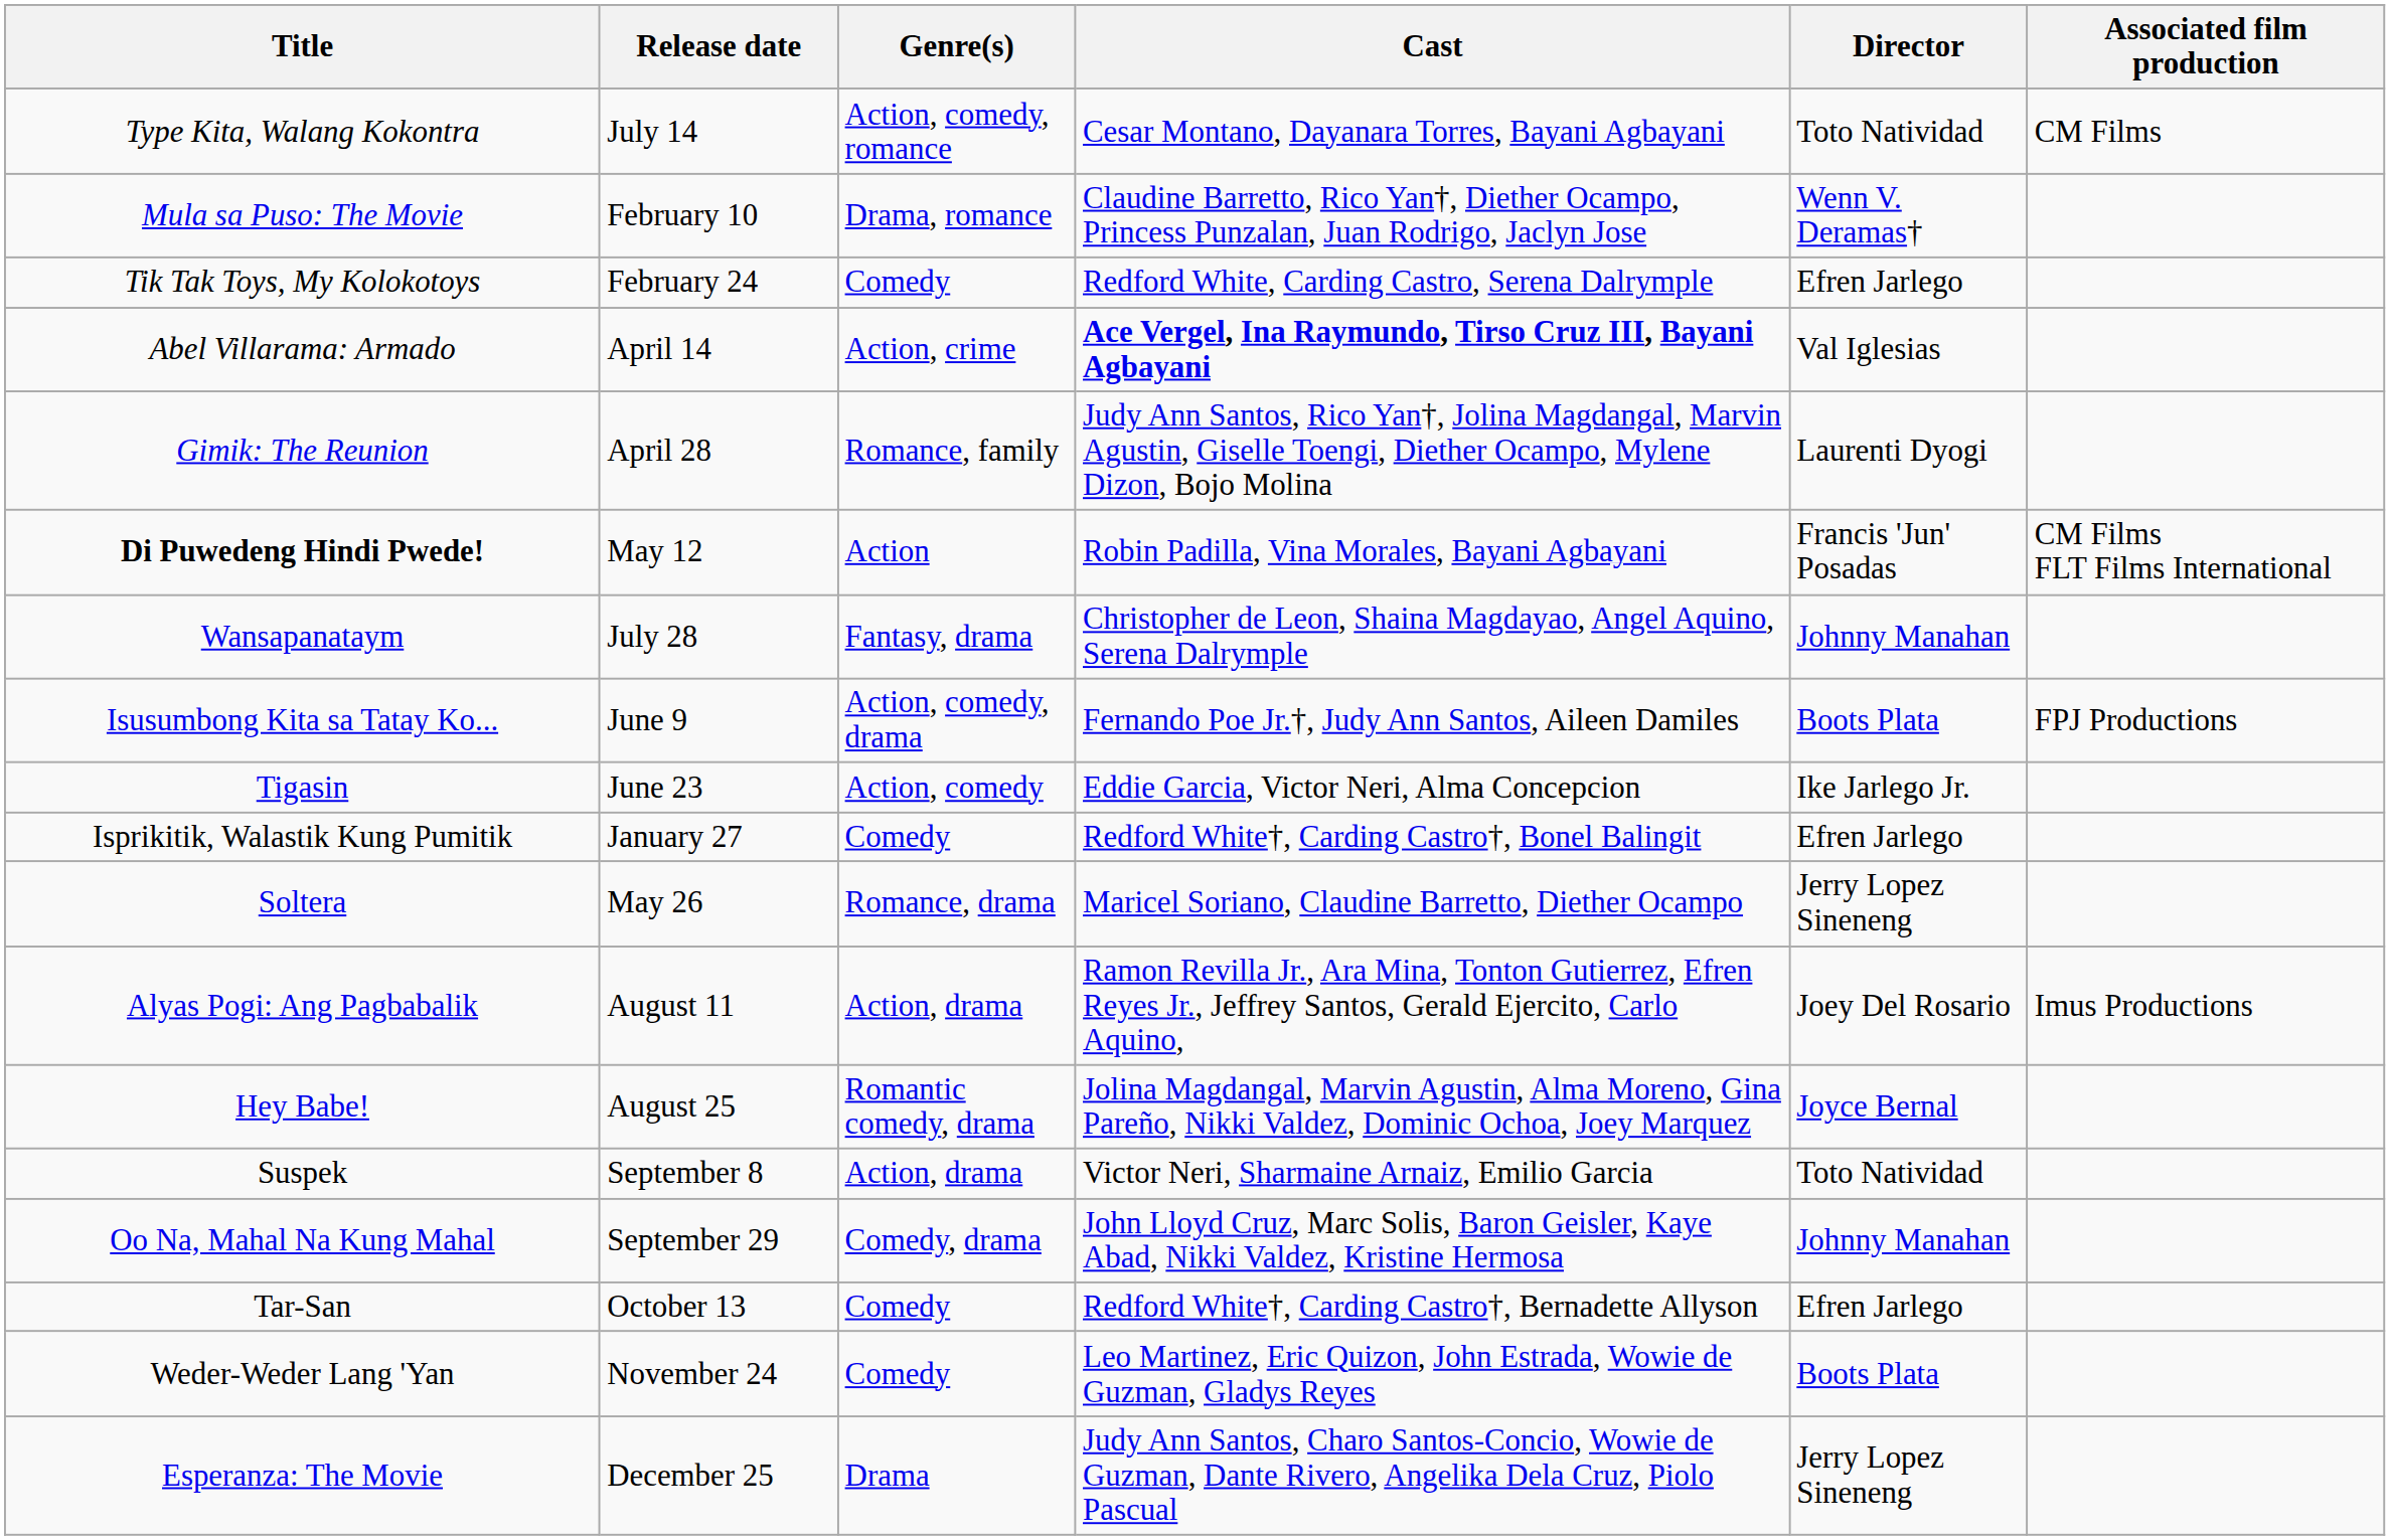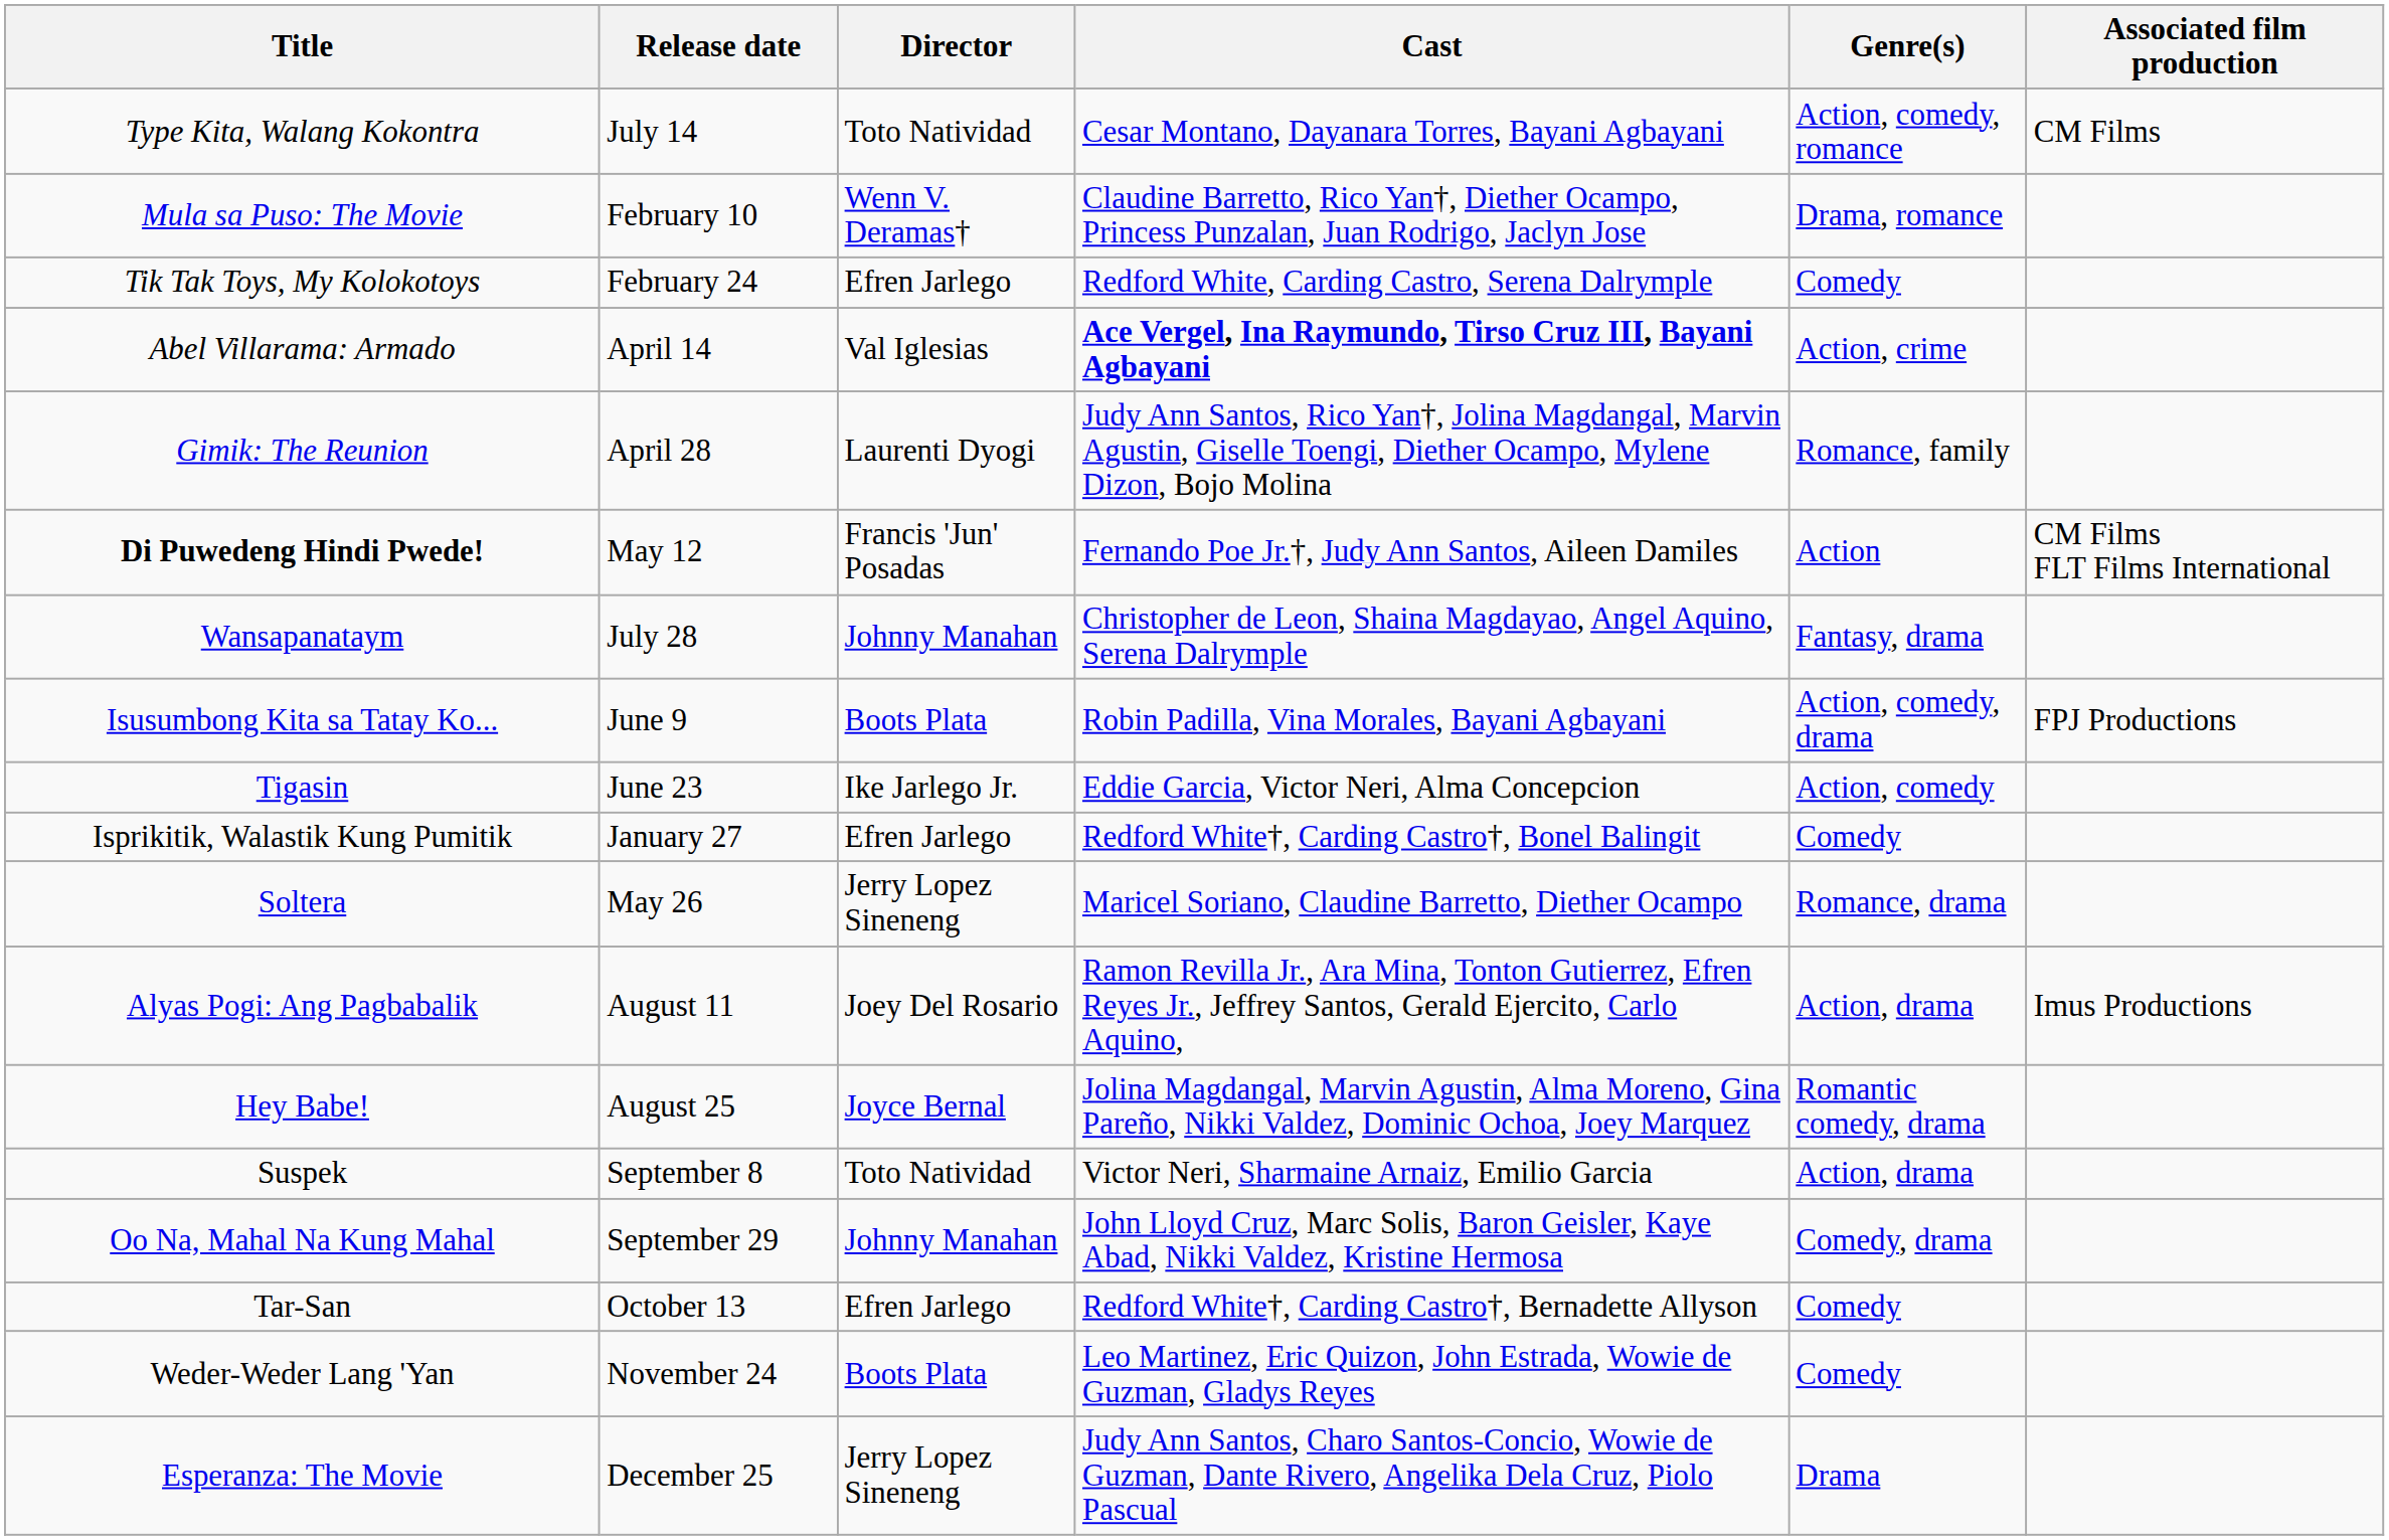columns swapped: Director <-> Genre(s)
Di Puwedeng Hindi Pwede! | Cast: Robin Padilla, Vina Morales, Bayani Agbayani -> Fernando Poe Jr.†, Judy Ann Santos, Aileen Damiles
Isusumbong Kita sa Tatay Ko... | Cast: Fernando Poe Jr.†, Judy Ann Santos, Aileen Damiles -> Robin Padilla, Vina Morales, Bayani Agbayani
